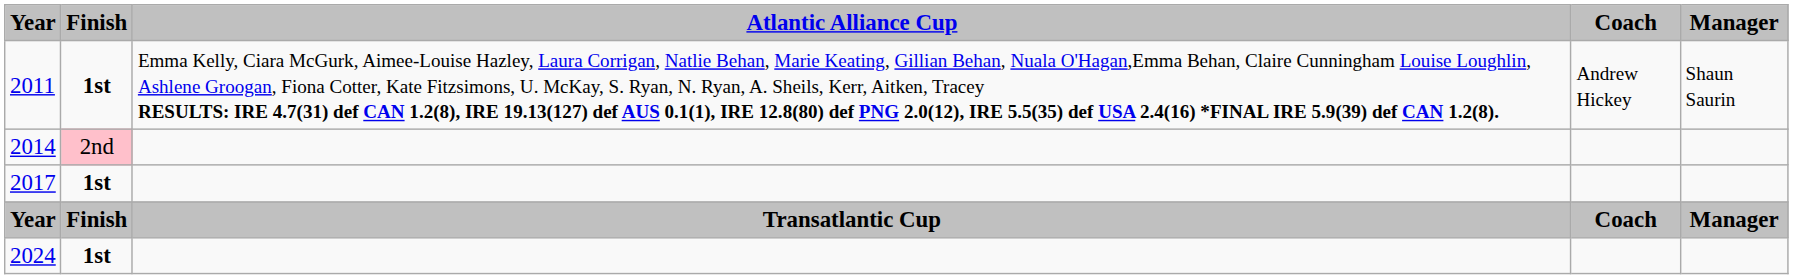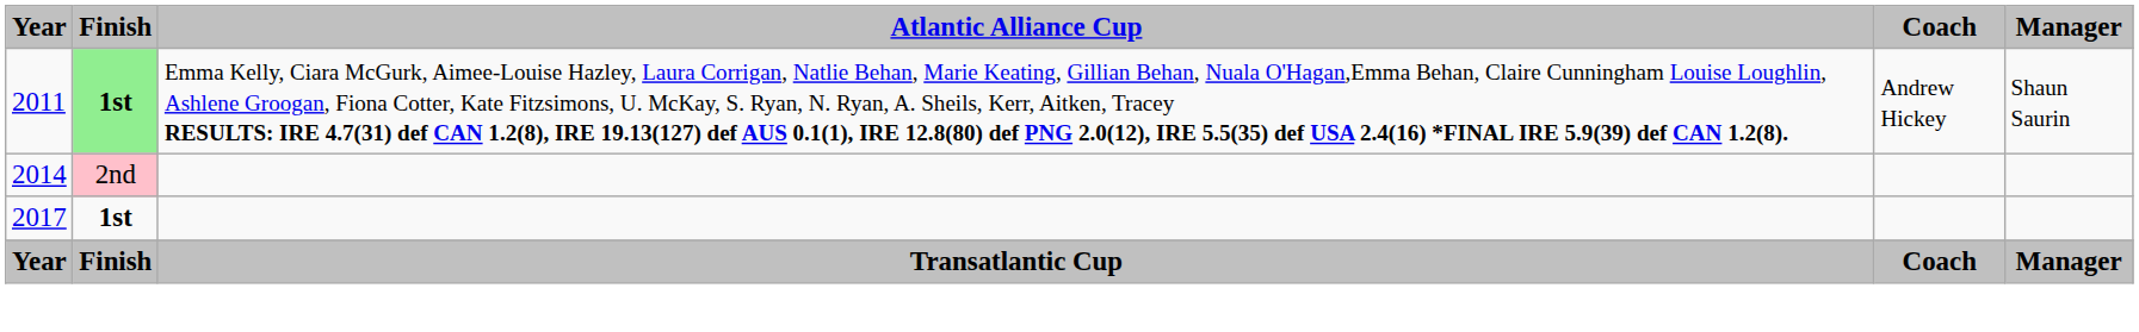2011 | Finish: no background -> lightgreen background
- row: 2024 | 1st
